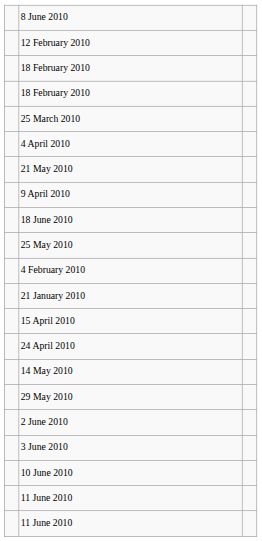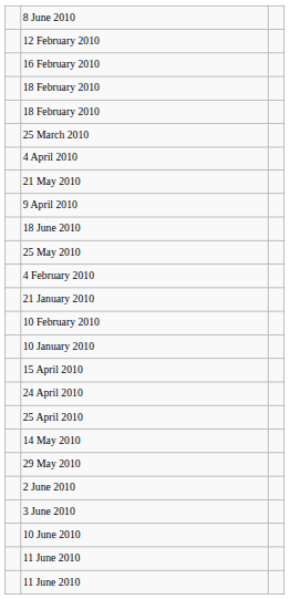+ row: 16 February 2010
+ row: 10 February 2010
+ row: 10 January 2010
+ row: 25 April 2010
